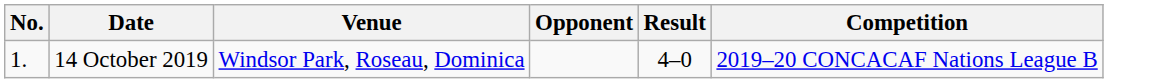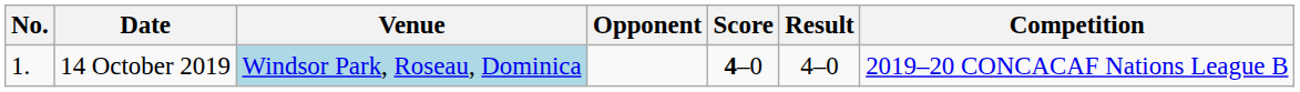+ column: Score | 4–0
14 October 2019 | Venue: no background -> lightblue background
